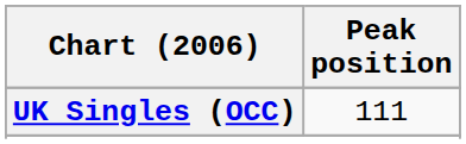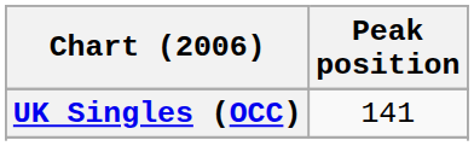UK Singles (OCC) | Peak position: 111 -> 141
